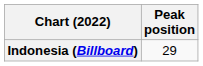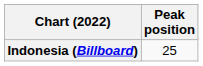Indonesia (Billboard) | Peak position: 29 -> 25
